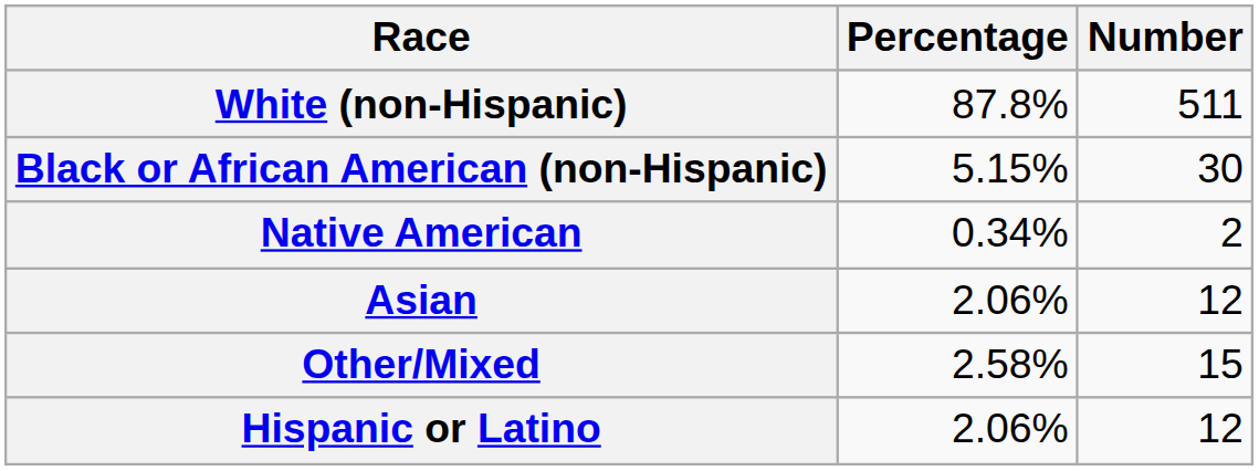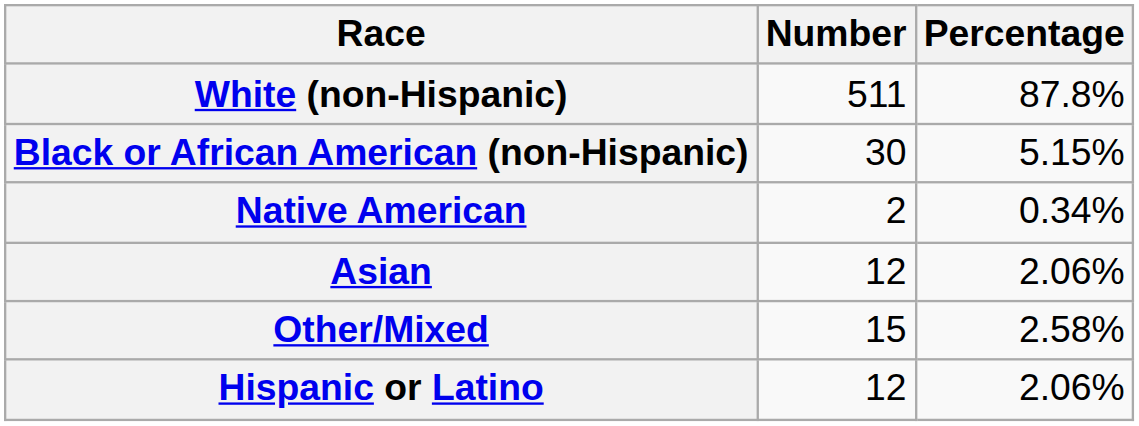columns swapped: Number <-> Percentage
